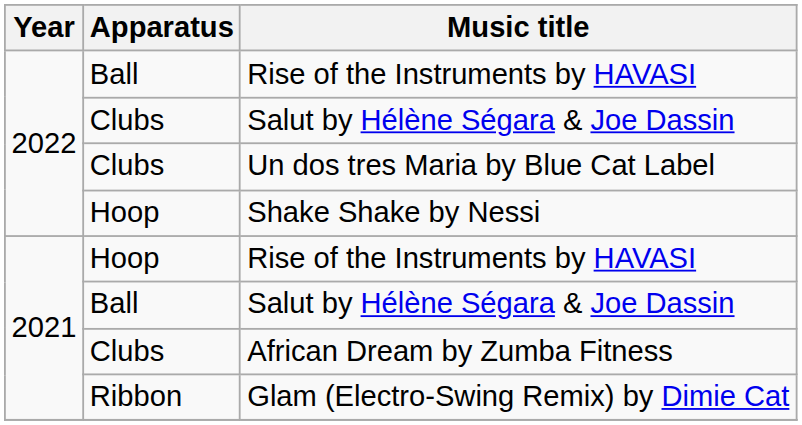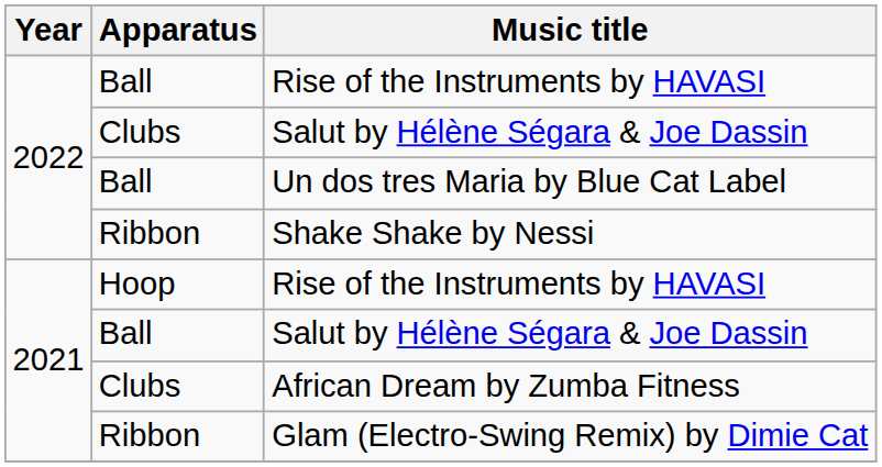Un dos tres Maria by Blue Cat Label | Apparatus: Clubs -> Ball
Shake Shake by Nessi | Apparatus: Hoop -> Ribbon
